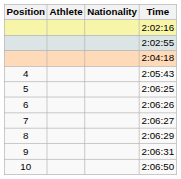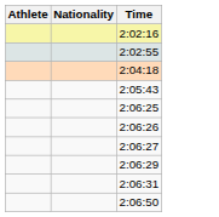- column: Position | 4 | 5 | 6 | 7 | 8 | 9 | 10
